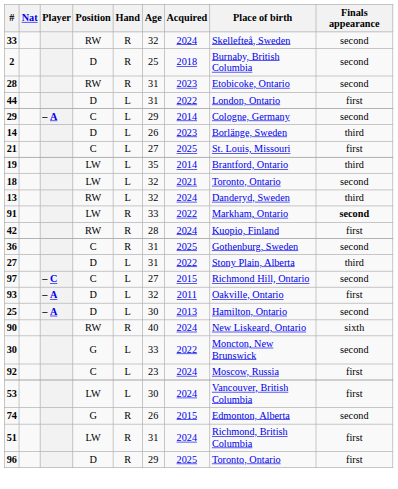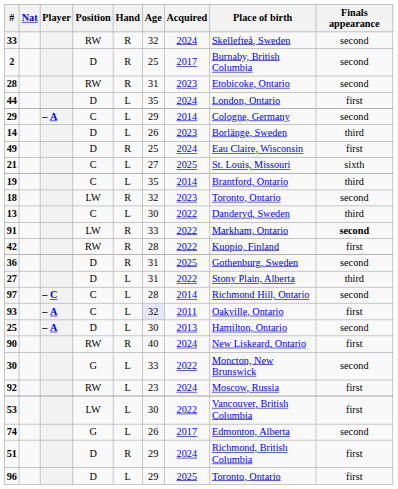2 | Acquired: 2018 -> 2017
44 | Age: 31 -> 35
44 | Acquired: 2022 -> 2024
+ row: 49 | D | R | 25 | 2024 | Eau Claire, Wisconsin | first
21 | Finals appearance: first -> sixth
19 | Position: LW -> C
18 | Hand: L -> R
18 | Acquired: 2021 -> 2023
13 | Position: RW -> C
13 | Age: 32 -> 30
13 | Acquired: 2024 -> 2022
42 | Acquired: 2024 -> 2022
36 | Position: C -> D
97 | Age: 27 -> 28
97 | Acquired: 2015 -> 2014
93 | Position: D -> C
93 | Age: no background -> lavender background
90 | Finals appearance: sixth -> first
92 | Position: C -> RW
53 | Acquired: 2024 -> 2022
74 | Hand: R -> L
74 | Acquired: 2015 -> 2017
51 | Position: LW -> D
51 | Age: 31 -> 29
96 | Hand: R -> L
